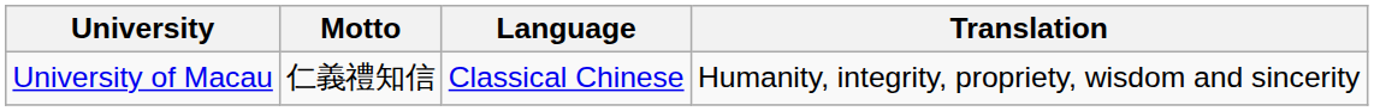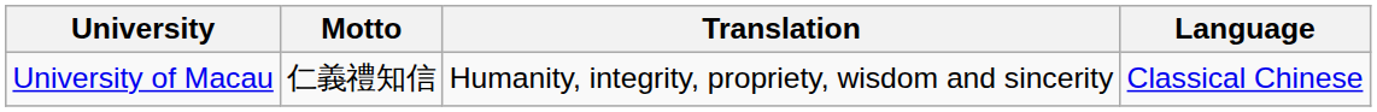columns swapped: Language <-> Translation
